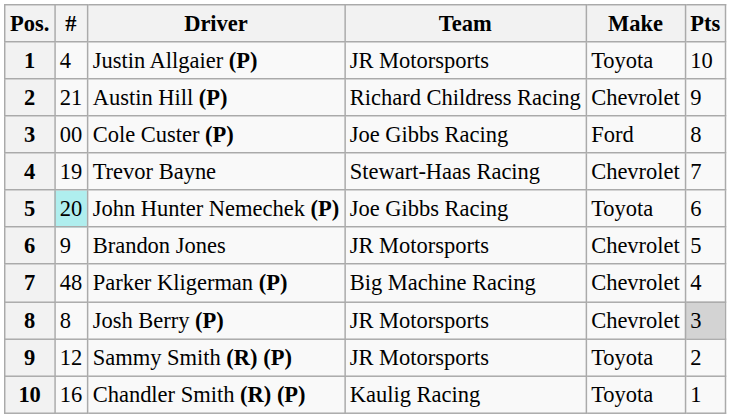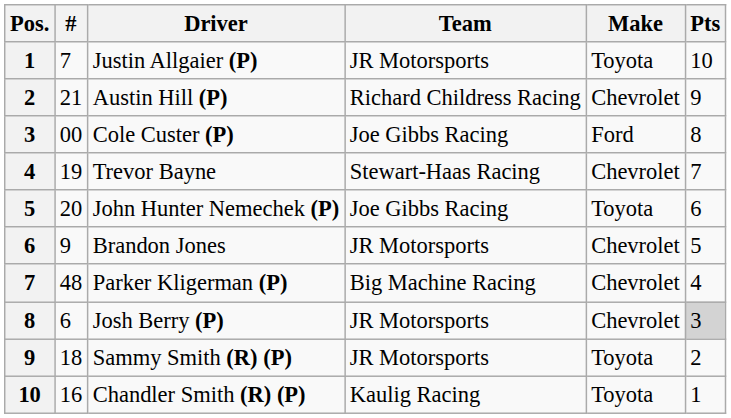Justin Allgaier (P) | #: 4 -> 7
John Hunter Nemechek (P) | #: paleturquoise background -> no background
Josh Berry (P) | #: 8 -> 6
Sammy Smith (R) (P) | #: 12 -> 18
